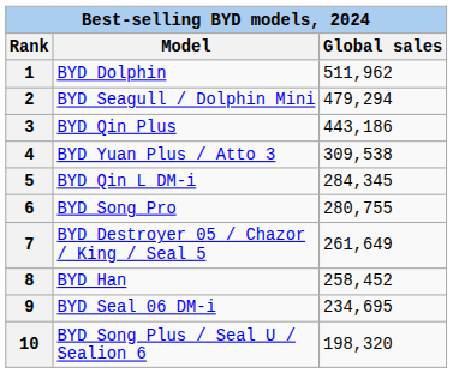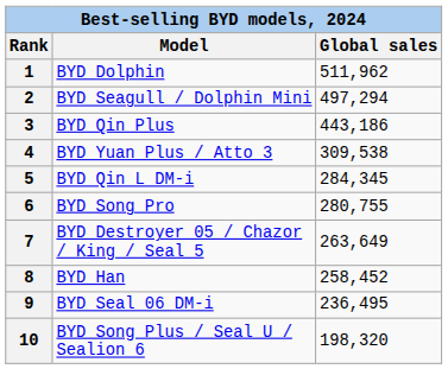2 | Global sales: 479,294 -> 497,294
7 | Global sales: 261,649 -> 263,649
9 | Global sales: 234,695 -> 236,495
